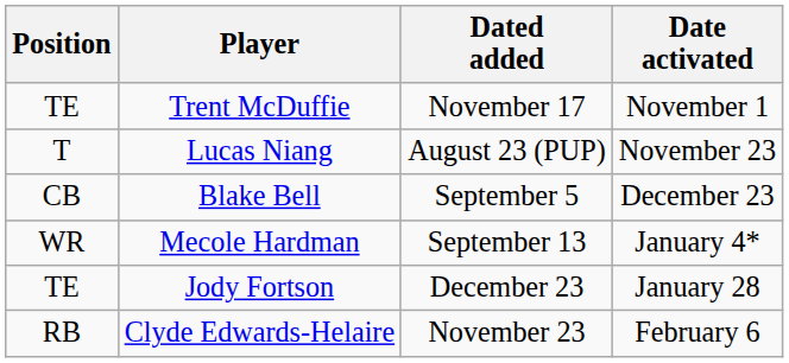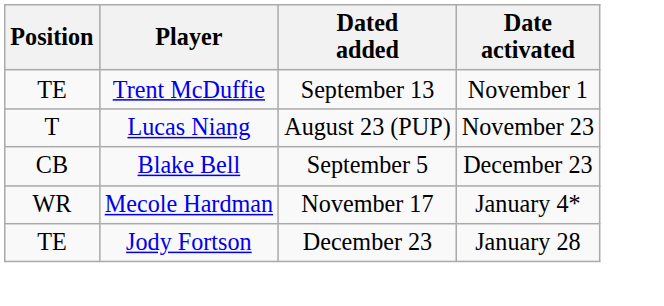Trent McDuffie | Dated added: November 17 -> September 13
Mecole Hardman | Dated added: September 13 -> November 17
- row: RB | Clyde Edwards-Helaire | November 23 | February 6
